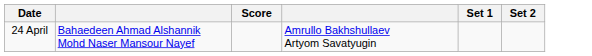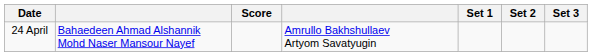+ column: Set 3
